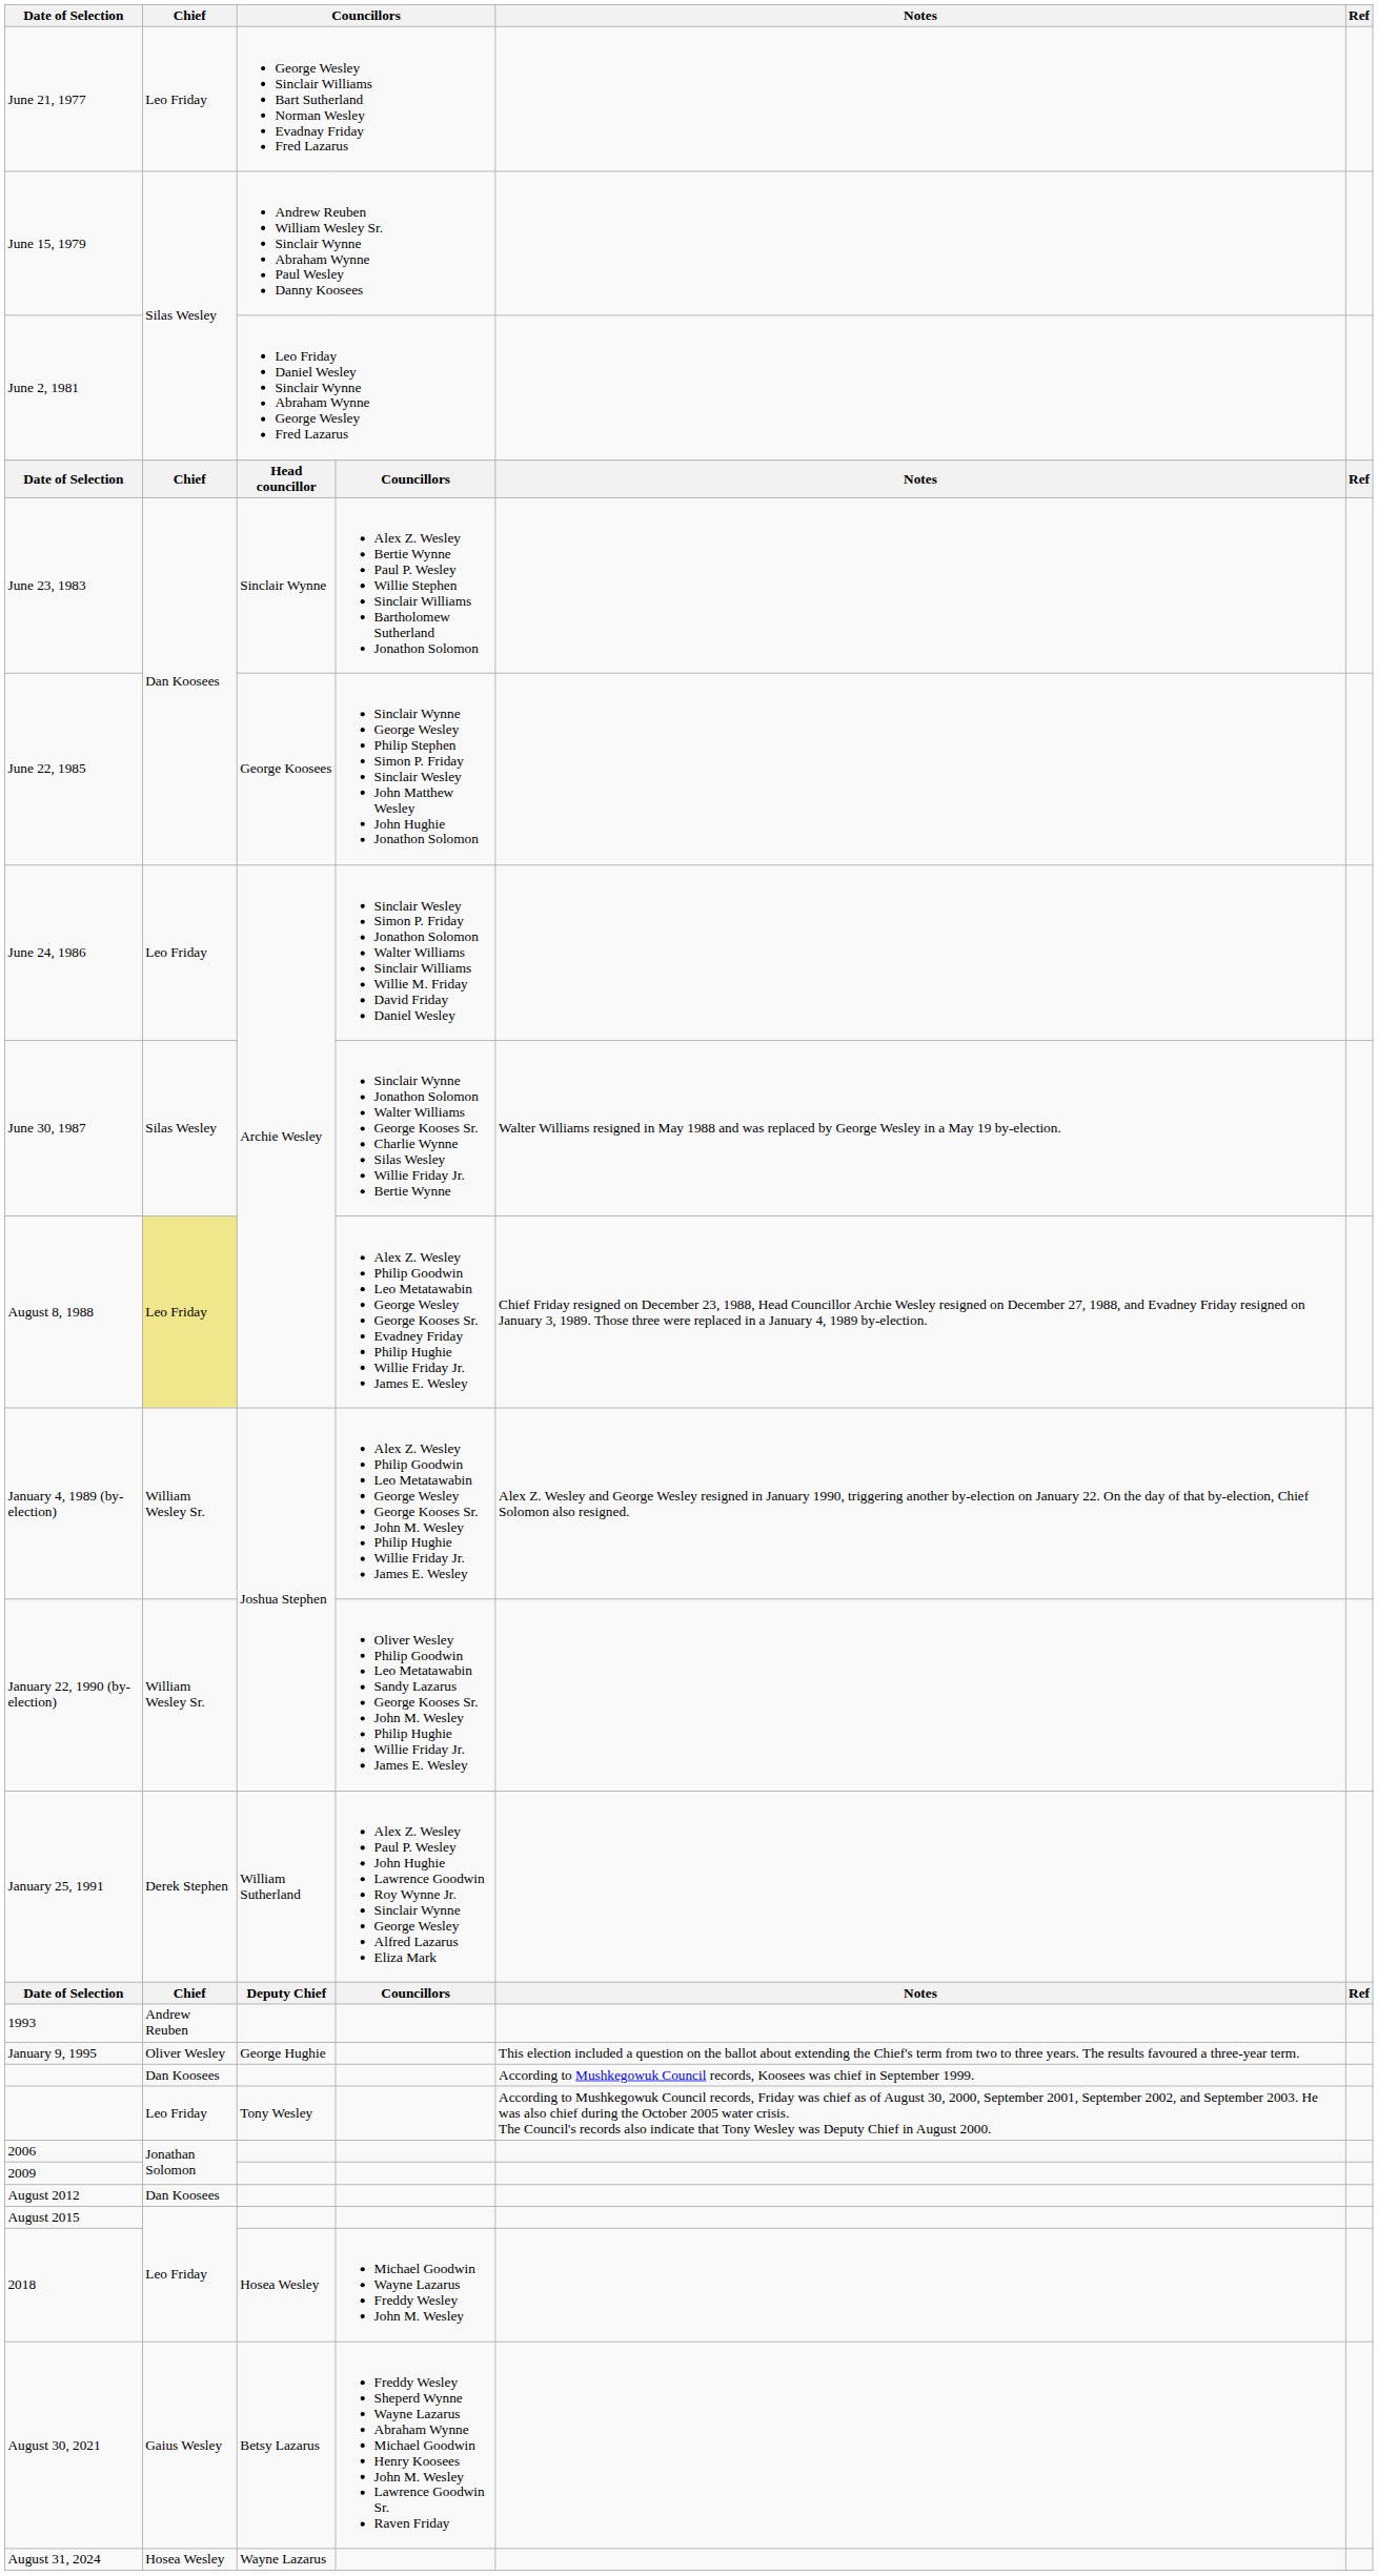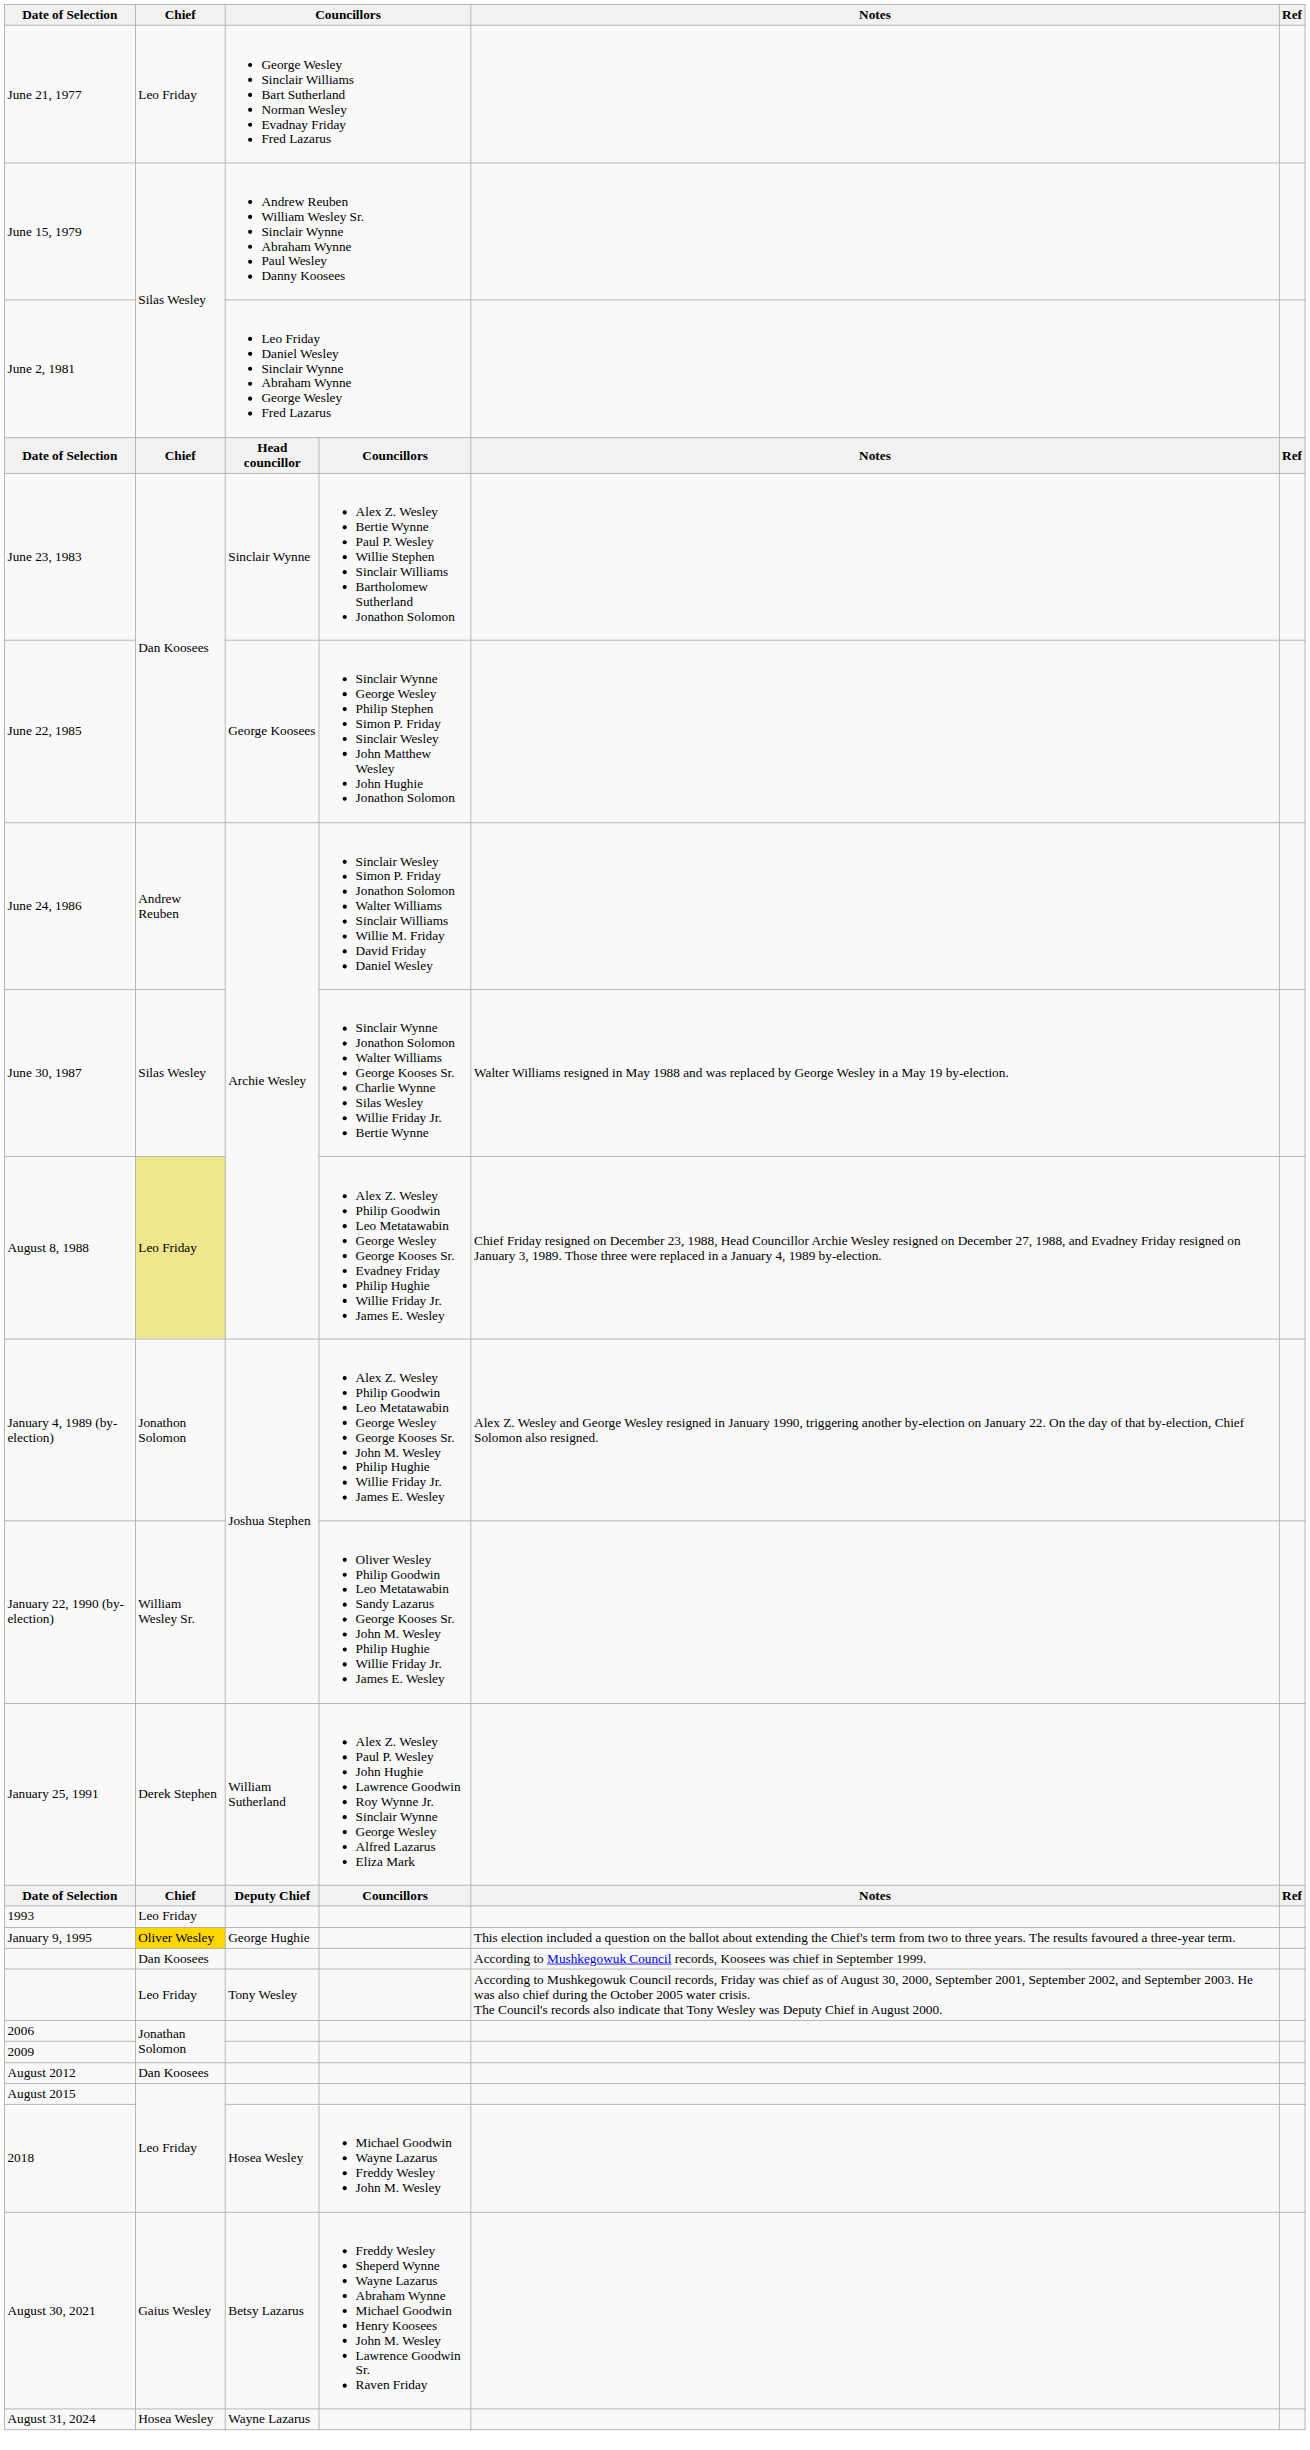June 24, 1986 | Chief: Leo Friday -> Andrew Reuben
January 4, 1989 (by-election) | Chief: William Wesley Sr. -> Jonathon Solomon
1993 | Chief: Andrew Reuben -> Leo Friday
January 9, 1995 | Chief: no background -> gold background
